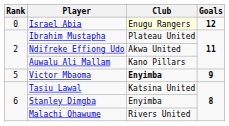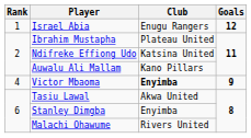Israel Abia | Rank: 0 -> 1
Israel Abia | Club: lightyellow background -> no background
Ndifreke Effiong Udo | Club: Akwa United -> Katsina United
Victor Mbaoma | Rank: 5 -> 4
Tasiu Lawal | Club: Katsina United -> Akwa United
